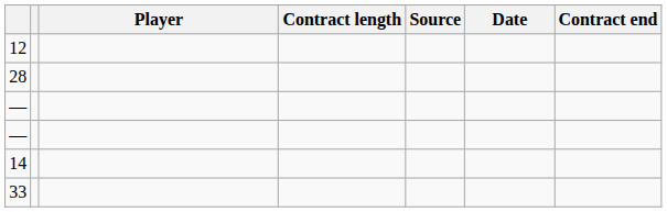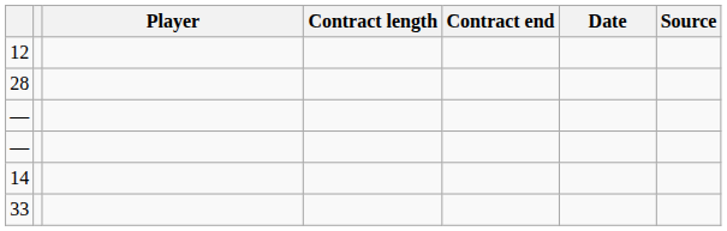columns swapped: Contract end <-> Source
